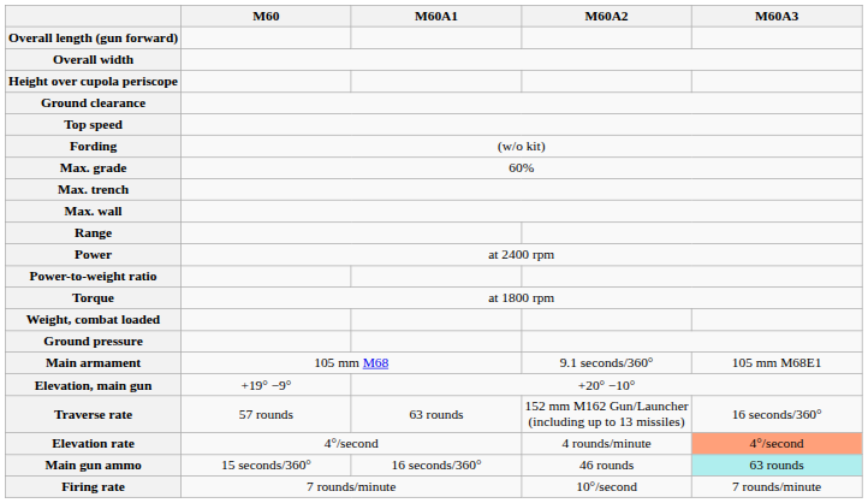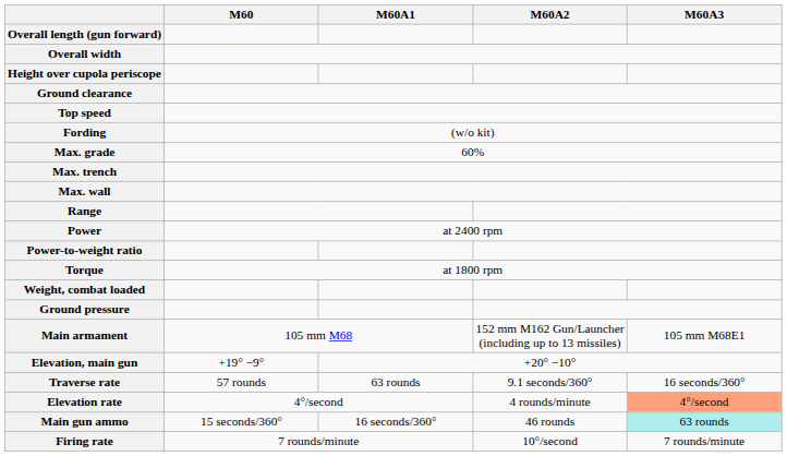Main armament | M60A2: 9.1 seconds/360° -> 152 mm M162 Gun/Launcher (including up to 13 missiles)
Traverse rate | M60A2: 152 mm M162 Gun/Launcher (including up to 13 missiles) -> 9.1 seconds/360°
